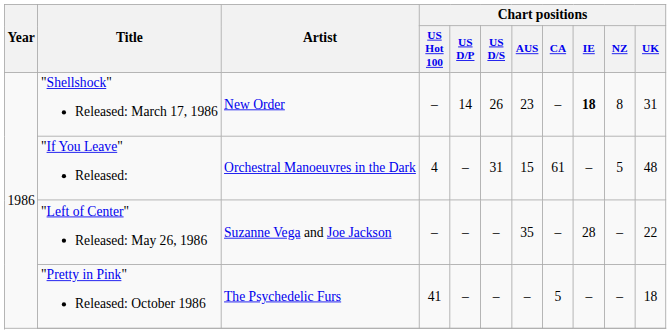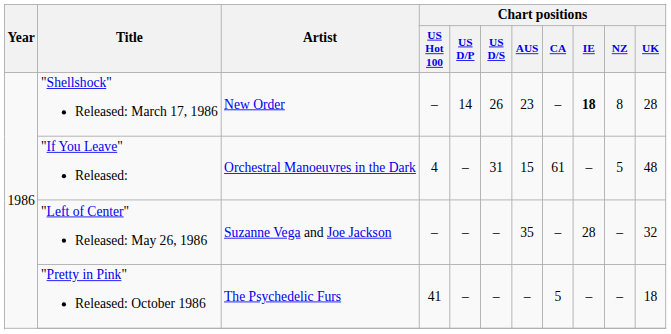"Shellshock" Released: March 17, 1986 | Chart positions / UK: 31 -> 28
"Left of Center" Released: May 26, 1986 | Chart positions / UK: 22 -> 32
